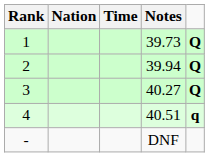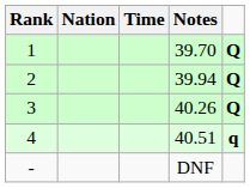1 | Notes: 39.73 -> 39.70
3 | Notes: 40.27 -> 40.26
